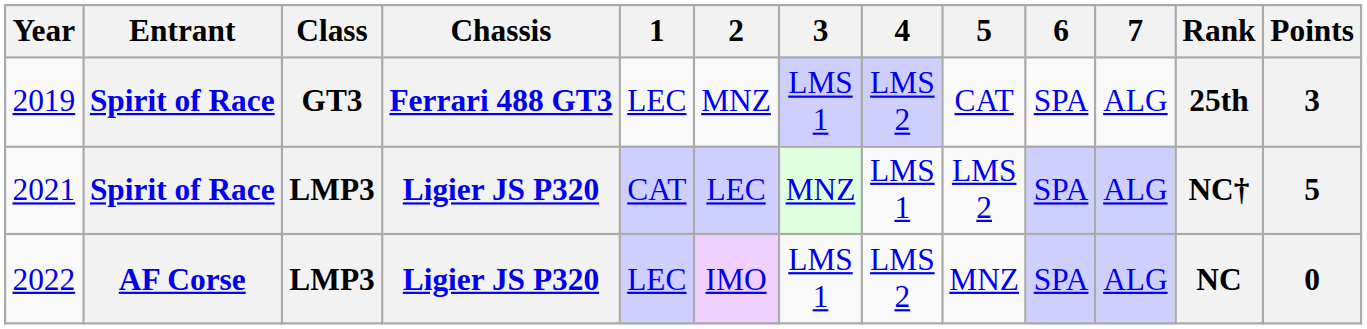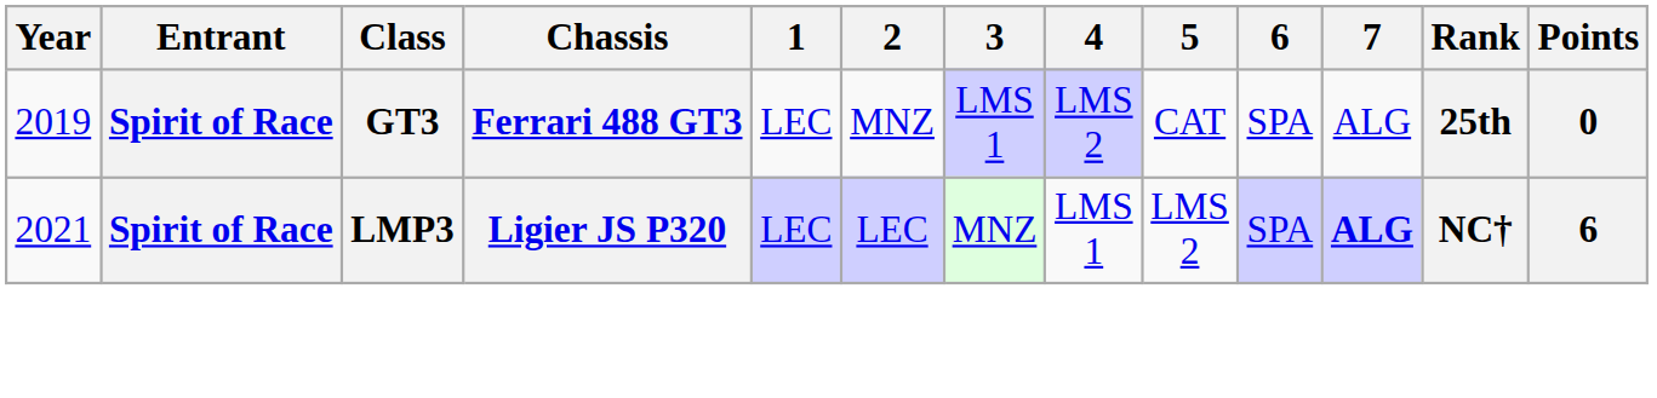2019 | Points: 3 -> 0
2021 | 1: CAT -> LEC
2021 | 7: normal -> bold
2021 | Points: 5 -> 6
- row: 2022 | AF Corse | LMP3 | Ligier JS P320 | LEC | IMO | LMS 1 | LMS 2 | MNZ | SPA | ALG | NC | 0
